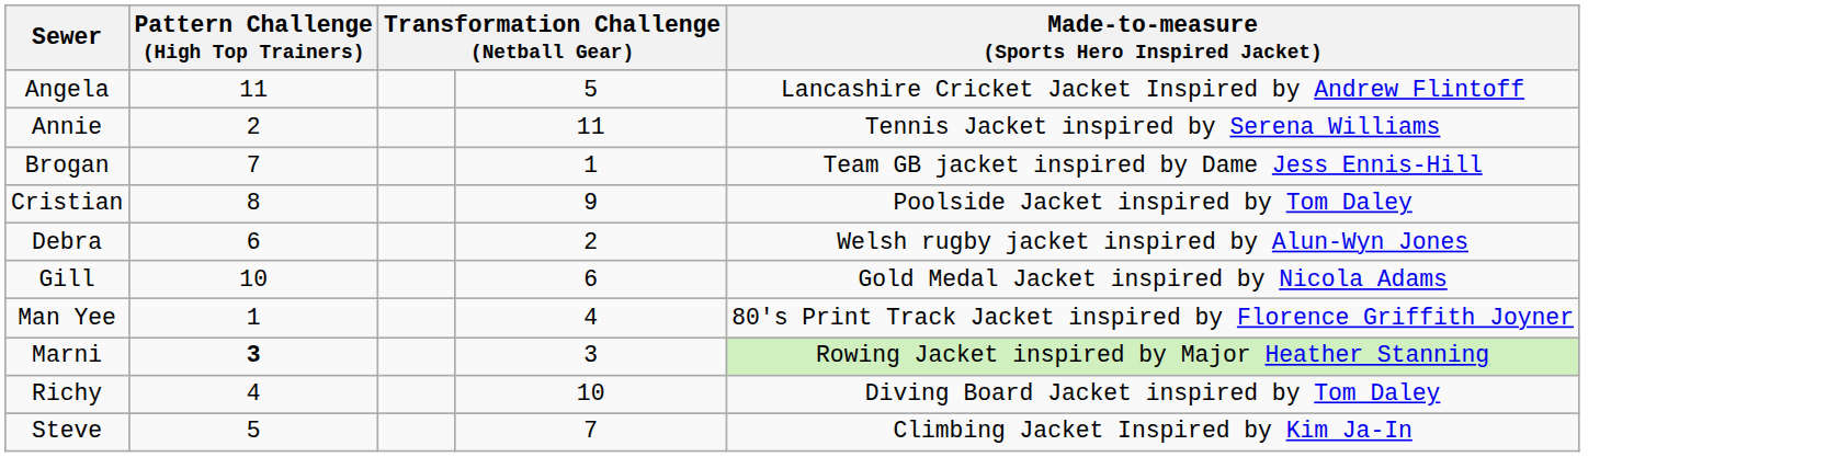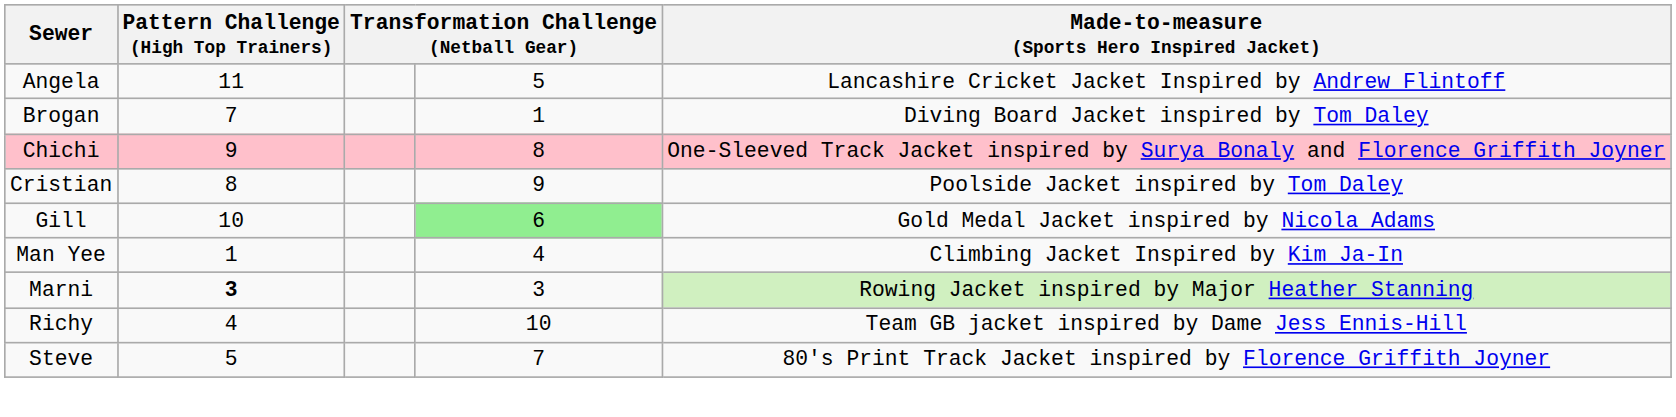- row: Annie | 2 | 11 | Tennis Jacket inspired by Serena Williams
Brogan | Made-to-measure (Sports Hero Inspired Jacket): Team GB jacket inspired by Dame Jess Ennis-Hill -> Diving Board Jacket inspired by Tom Daley
+ row: Chichi | 9 | 8 | One-Sleeved Track Jacket inspired by Surya Bonaly and Florence Griffith Joyner
- row: Debra | 6 | 2 | Welsh rugby jacket inspired by Alun-Wyn Jones
Gill | column 4: no background -> lightgreen background
Man Yee | Made-to-measure (Sports Hero Inspired Jacket): 80's Print Track Jacket inspired by Florence Griffith Joyner -> Climbing Jacket Inspired by Kim Ja-In
Richy | Made-to-measure (Sports Hero Inspired Jacket): Diving Board Jacket inspired by Tom Daley -> Team GB jacket inspired by Dame Jess Ennis-Hill
Steve | Made-to-measure (Sports Hero Inspired Jacket): Climbing Jacket Inspired by Kim Ja-In -> 80's Print Track Jacket inspired by Florence Griffith Joyner
